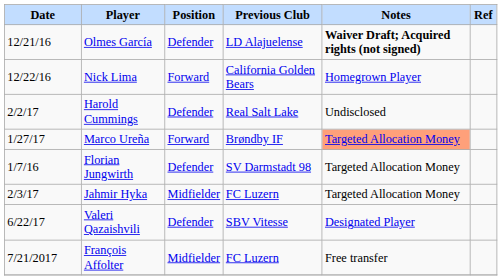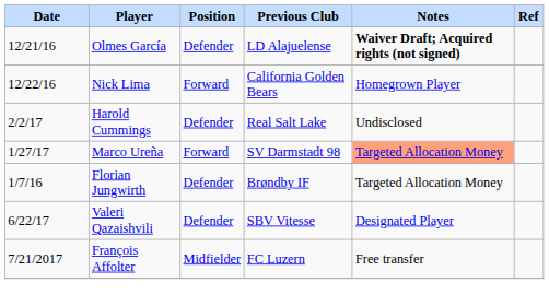Marco Ureña | Previous Club: Brøndby IF -> SV Darmstadt 98
Florian Jungwirth | Previous Club: SV Darmstadt 98 -> Brøndby IF
- row: 2/3/17 | Jahmir Hyka | Midfielder | FC Luzern | Targeted Allocation Money
